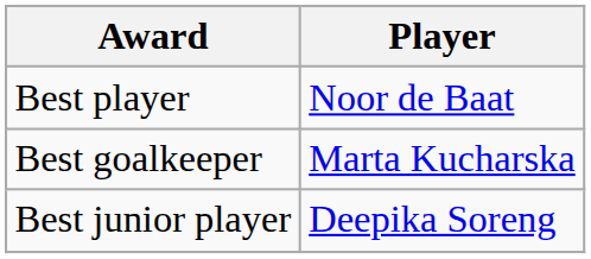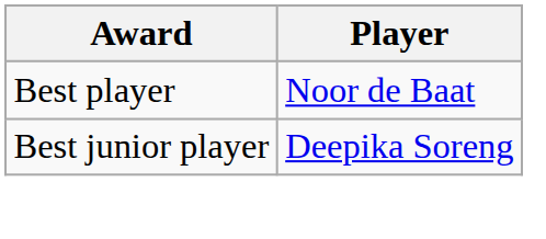- row: Best goalkeeper | Marta Kucharska
